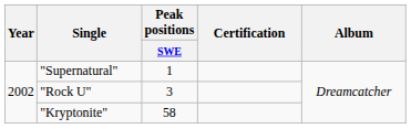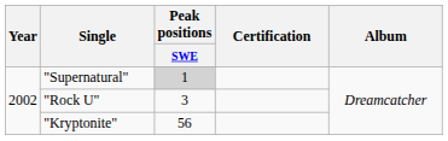"Supernatural" | Peak positions / SWE: no background -> lightgrey background
"Kryptonite" | Peak positions / SWE: 58 -> 56
